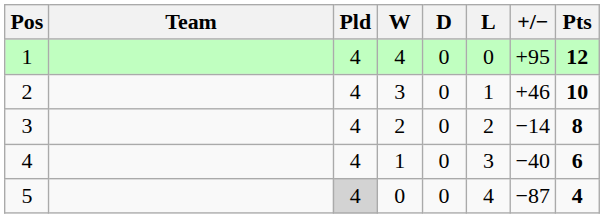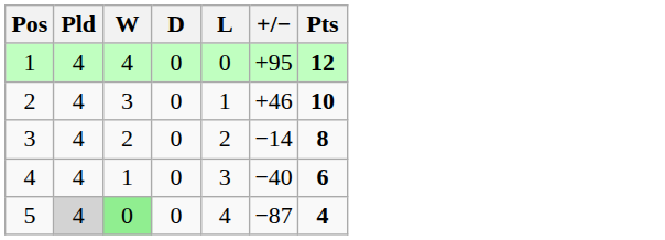- column: Team
5 | W: no background -> lightgreen background
